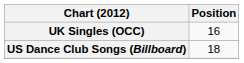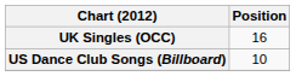US Dance Club Songs (Billboard) | Position: 18 -> 10
